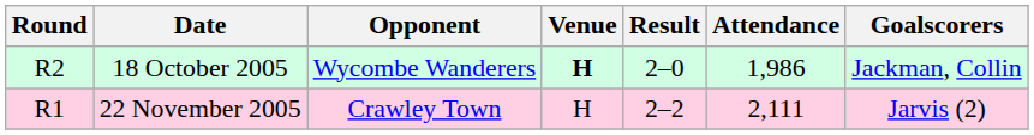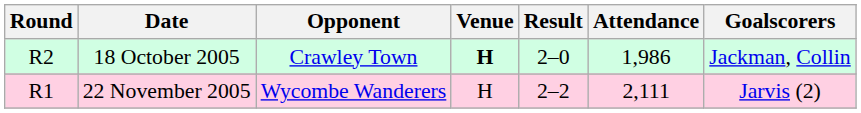18 October 2005 | Opponent: Wycombe Wanderers -> Crawley Town
22 November 2005 | Opponent: Crawley Town -> Wycombe Wanderers
